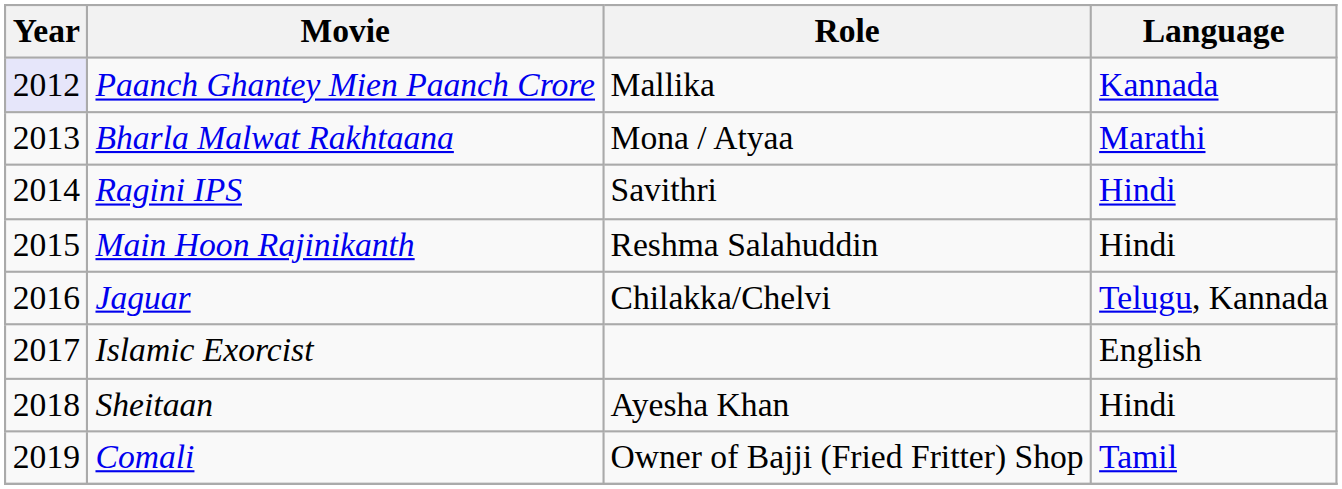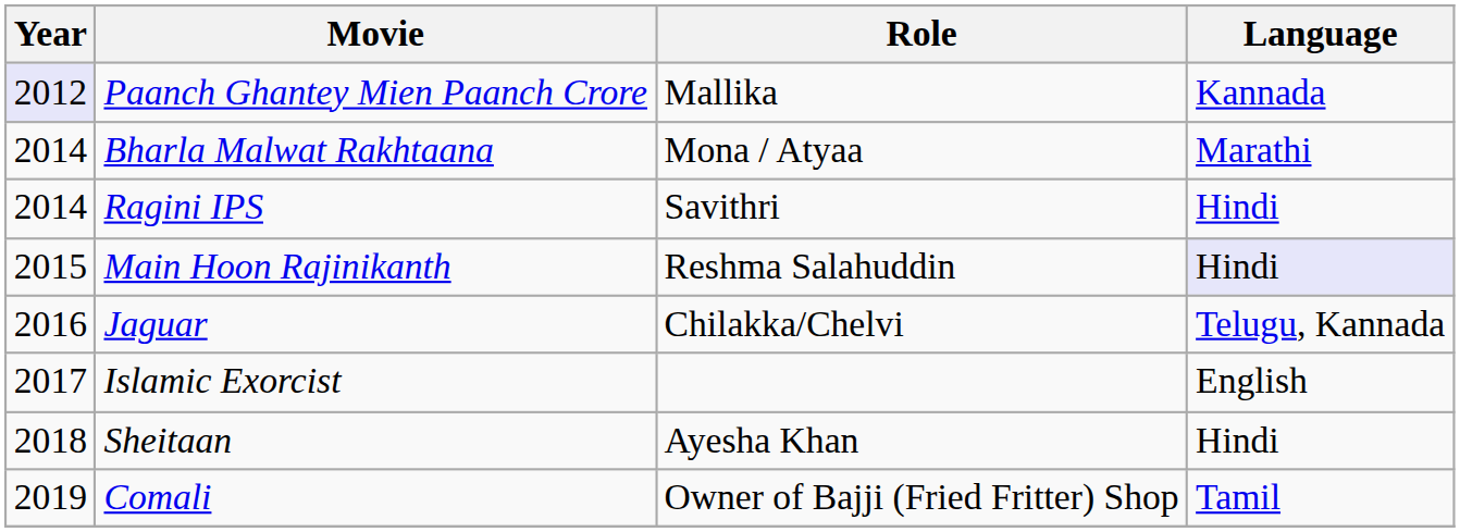Bharla Malwat Rakhtaana | Year: 2013 -> 2014
Main Hoon Rajinikanth | Language: no background -> lavender background
